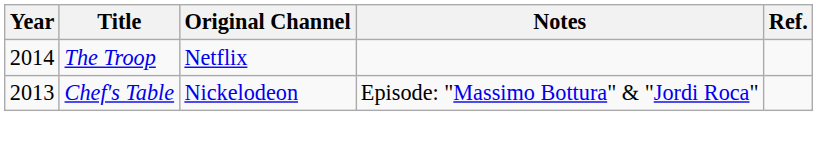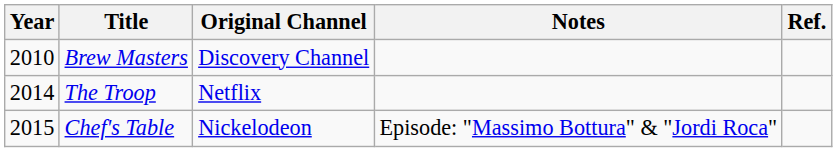+ row: 2010 | Brew Masters | Discovery Channel
Chef's Table | Year: 2013 -> 2015
